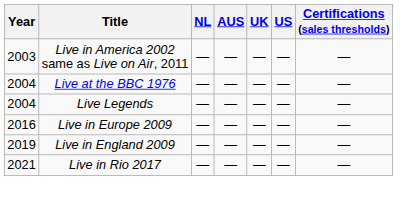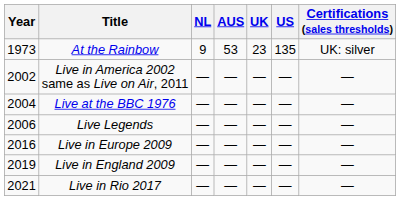+ row: 1973 | At the Rainbow | 9 | 53 | 23 | 135 | UK: silver
Live in America 2002 same as Live on Air, 2011 | Year: 2003 -> 2002
Live Legends | Year: 2004 -> 2006
